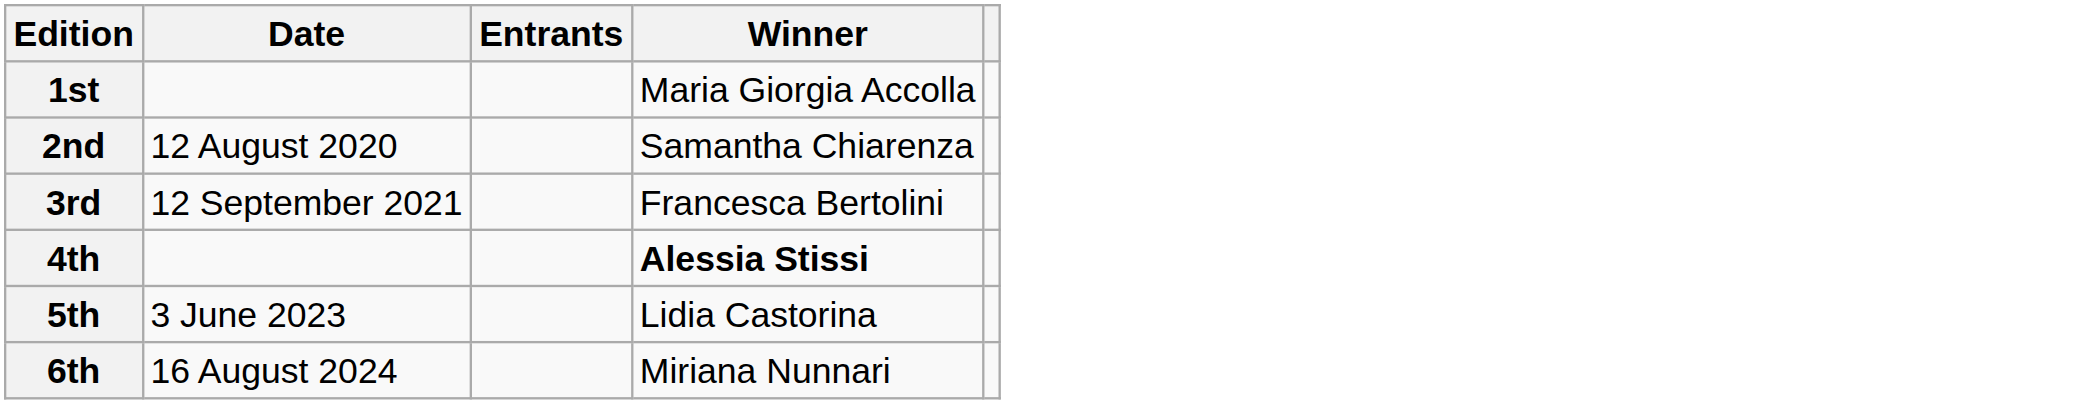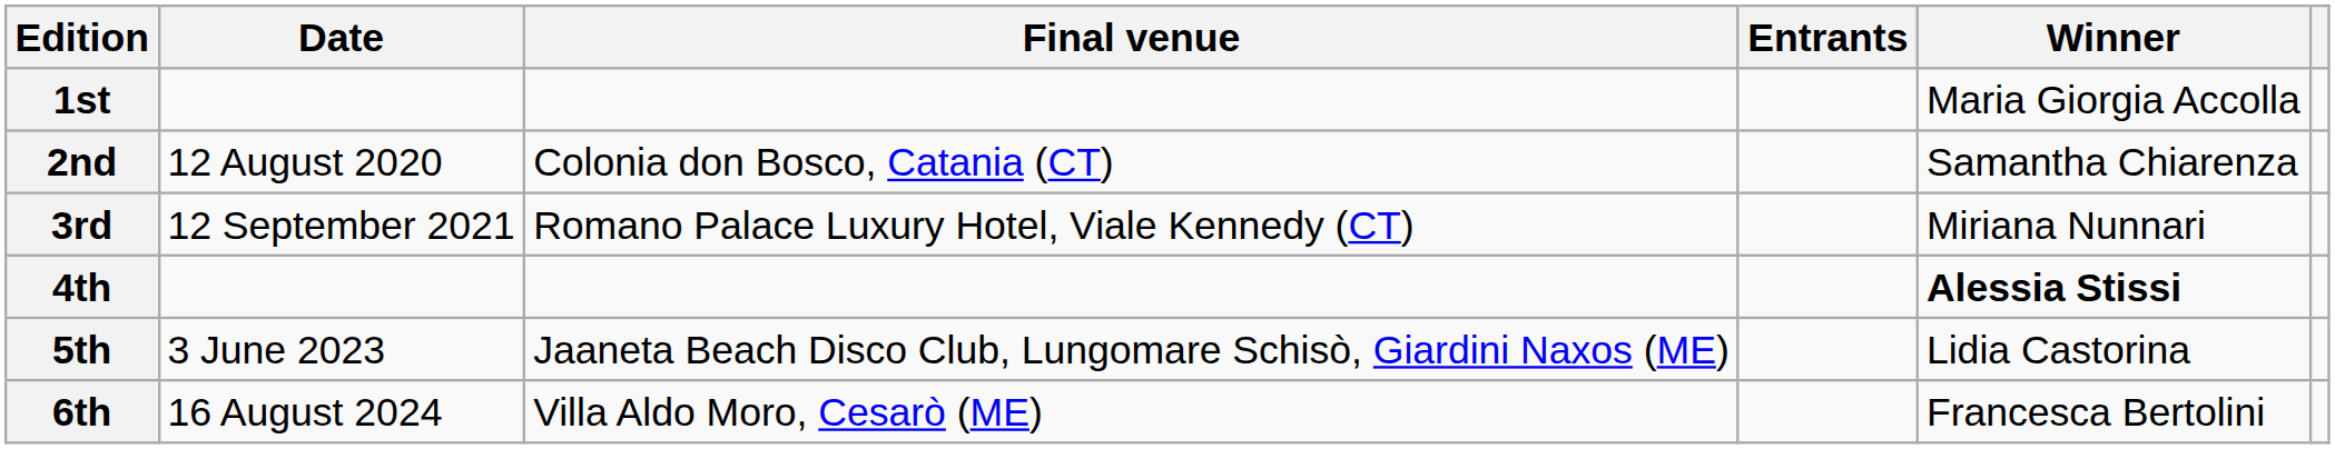+ column: Final venue | Colonia don Bosco, Catania (CT) | Romano Palace Luxury Hotel, Viale Kennedy (CT) | Jaaneta Beach Disco Club, Lungomare Schisò, Giardini Naxos (ME) | Villa Aldo Moro, Cesarò (ME)
3rd | Winner: Francesca Bertolini -> Miriana Nunnari
6th | Winner: Miriana Nunnari -> Francesca Bertolini
